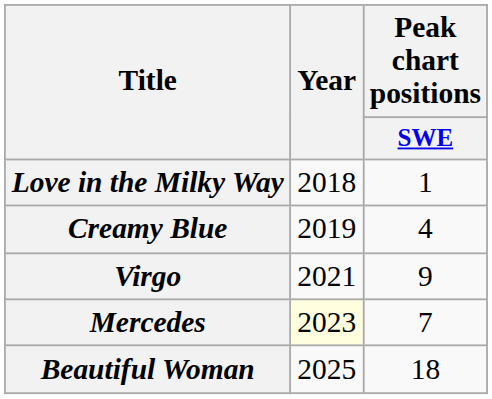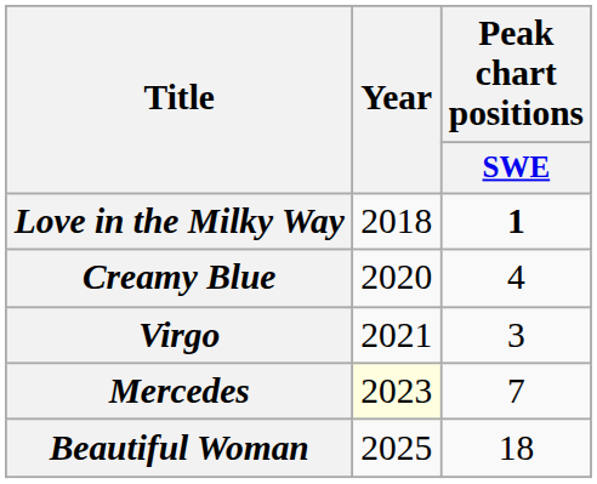Love in the Milky Way | Peak chart positions / SWE: normal -> bold
Creamy Blue | Year: 2019 -> 2020
Virgo | Peak chart positions / SWE: 9 -> 3
